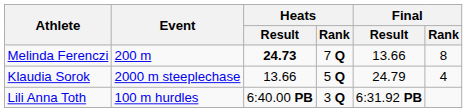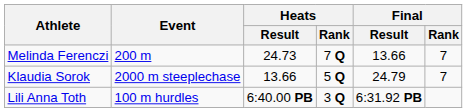Melinda Ferenczi | Heats / Result: bold -> normal
Melinda Ferenczi | Final / Rank: 8 -> 7
Klaudia Sorok | Final / Rank: 4 -> 7
